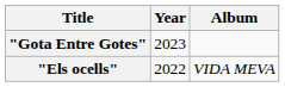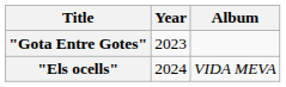"Els ocells" | Year: 2022 -> 2024
